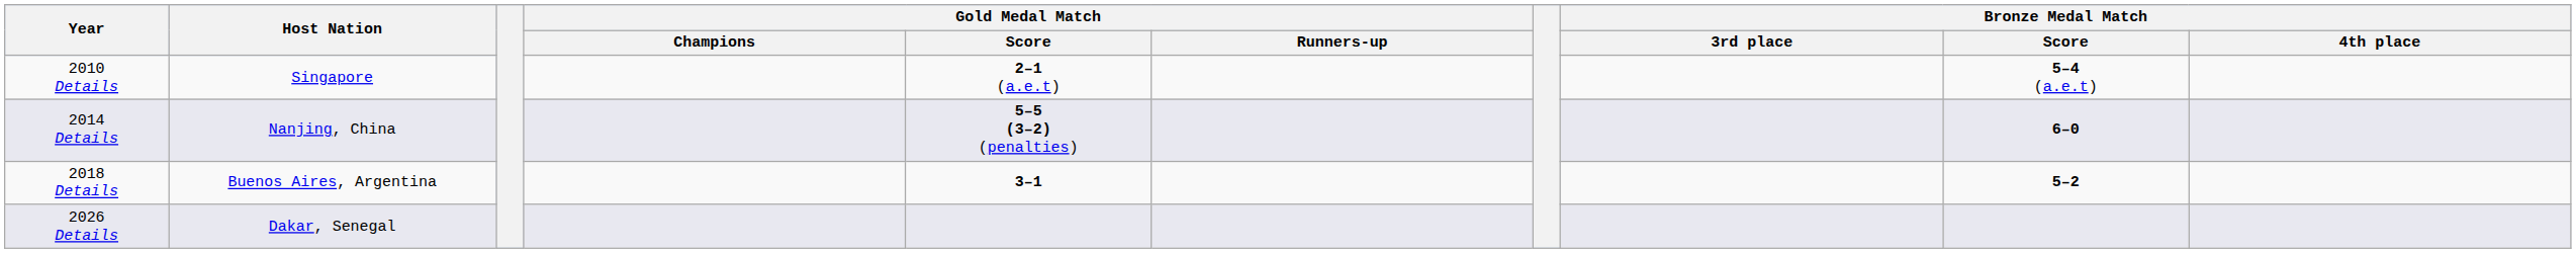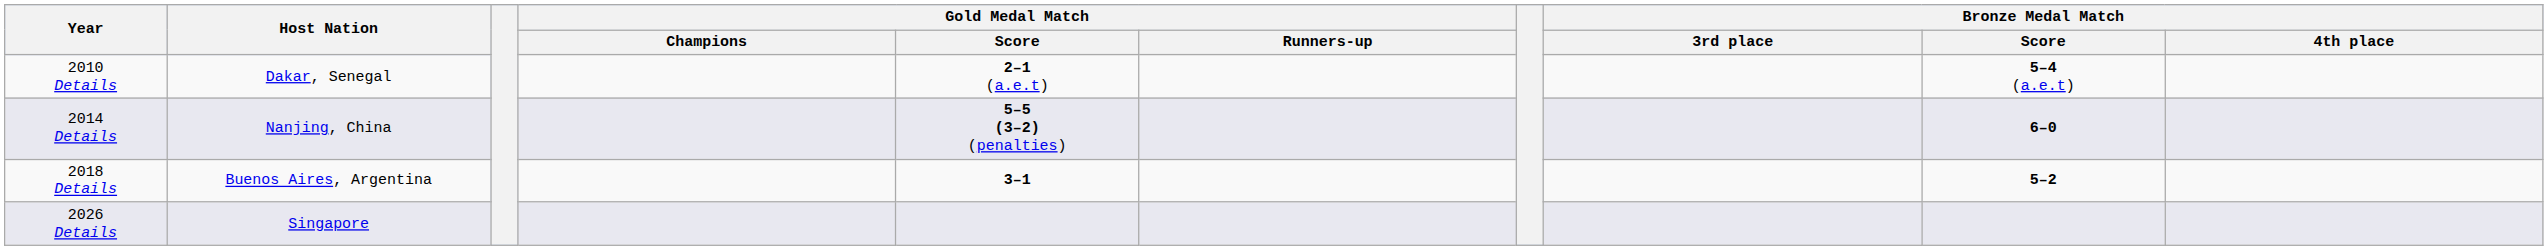2010 Details | Host Nation: Singapore -> Dakar, Senegal
2026 Details | Host Nation: Dakar, Senegal -> Singapore
